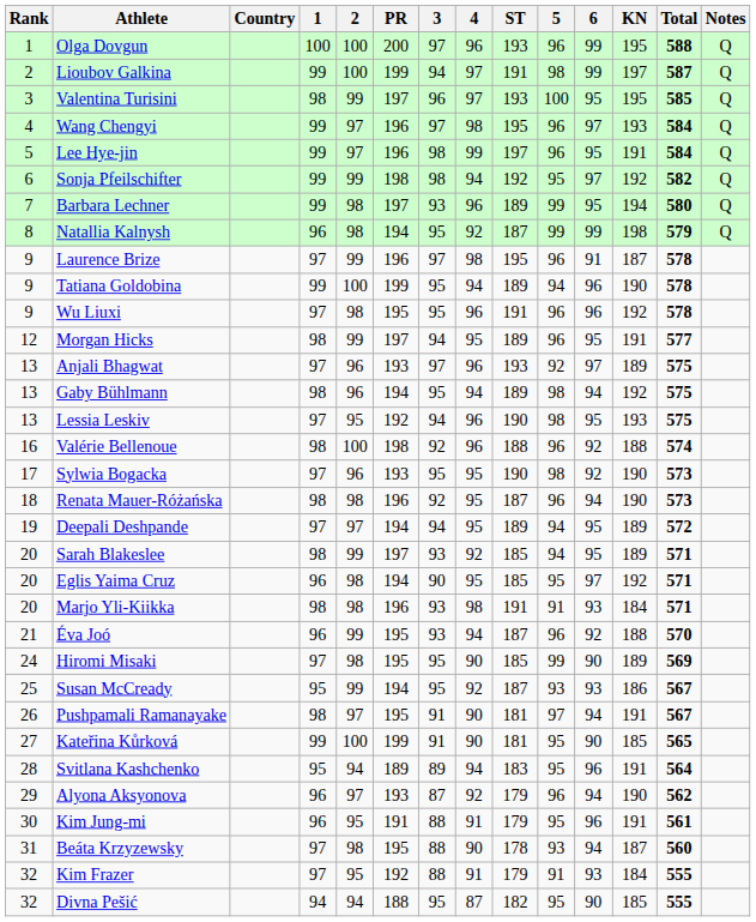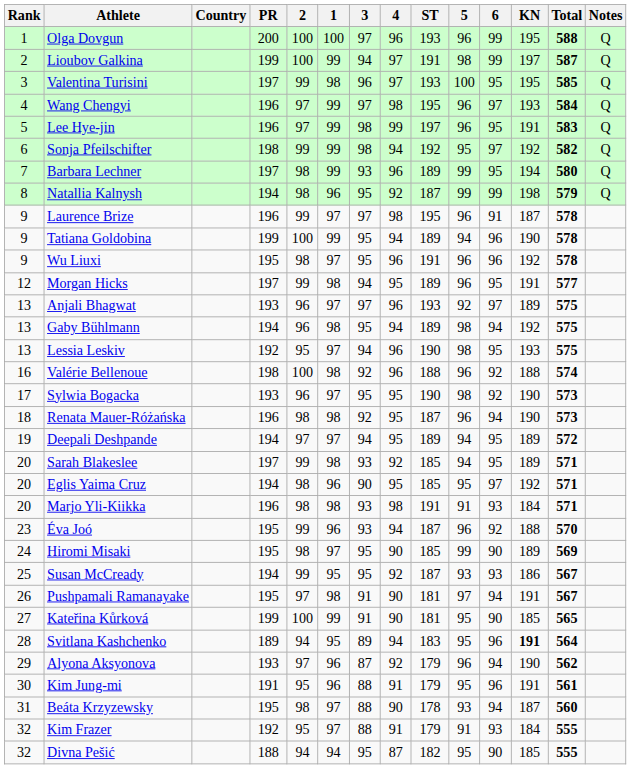columns swapped: 1 <-> PR
Lee Hye-jin | Total: 584 -> 583
Éva Joó | Rank: 21 -> 23
Svitlana Kashchenko | KN: normal -> bold
